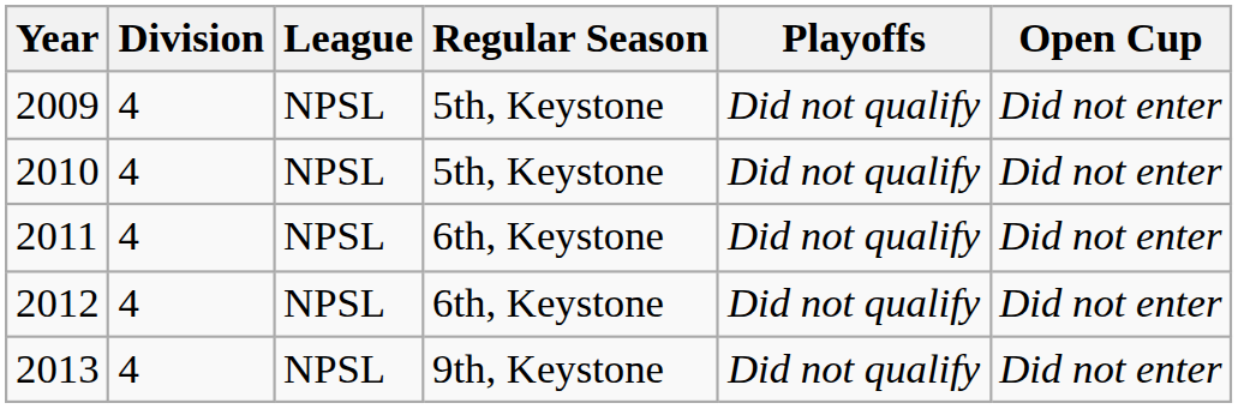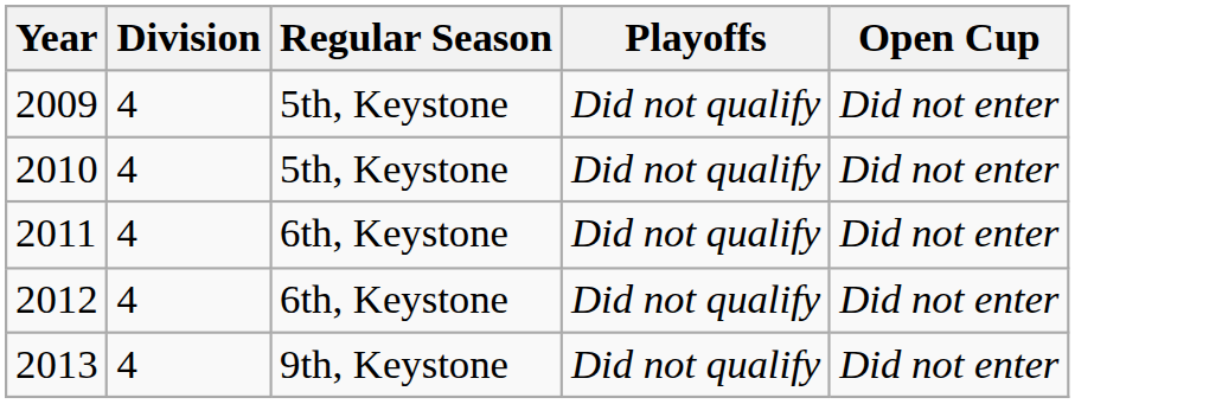- column: League | NPSL | NPSL | NPSL | NPSL | NPSL
